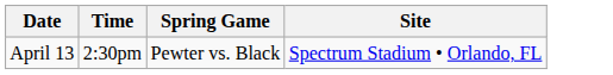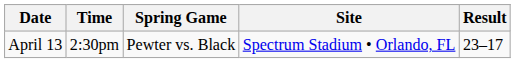+ column: Result | 23–17
